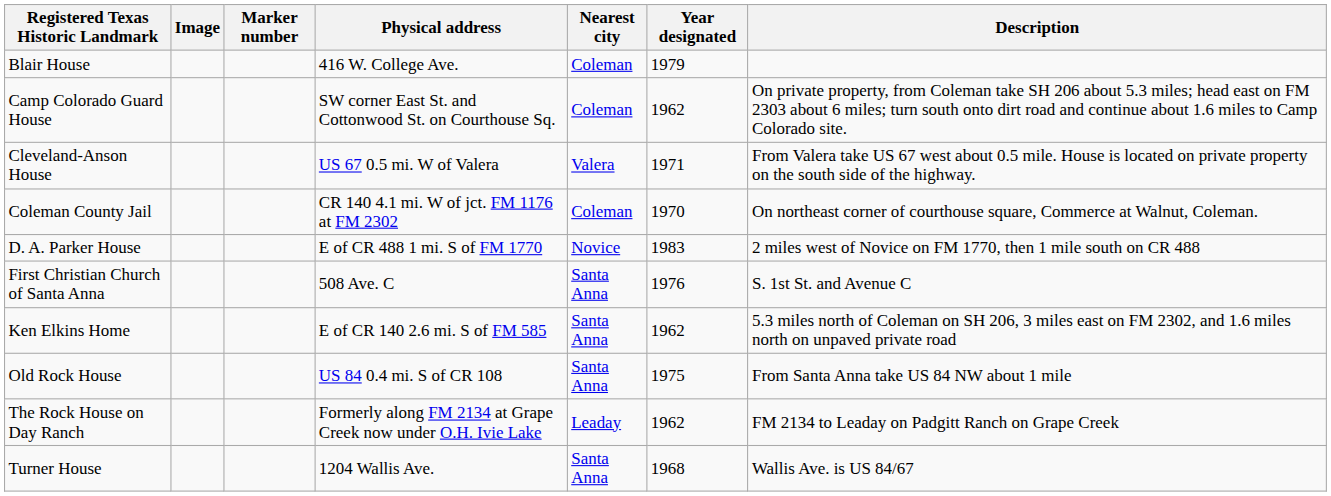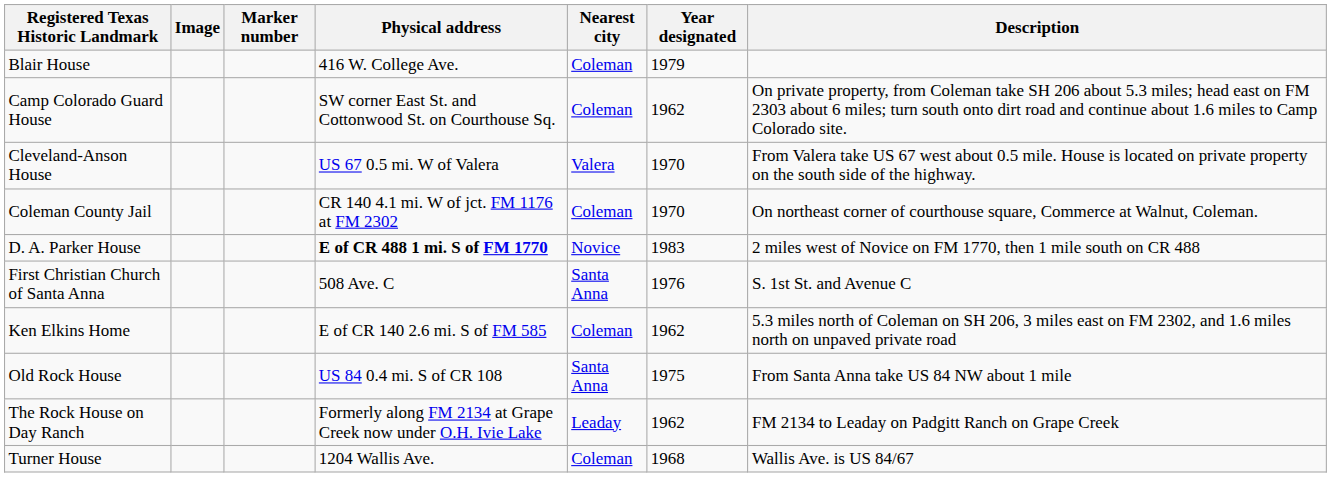Cleveland-Anson House | Year designated: 1971 -> 1970
D. A. Parker House | Physical address: normal -> bold
Ken Elkins Home | Nearest city: Santa Anna -> Coleman
Turner House | Nearest city: Santa Anna -> Coleman
